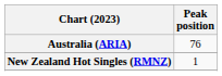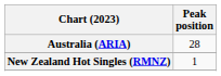Australia (ARIA) | Peak position: 76 -> 28
